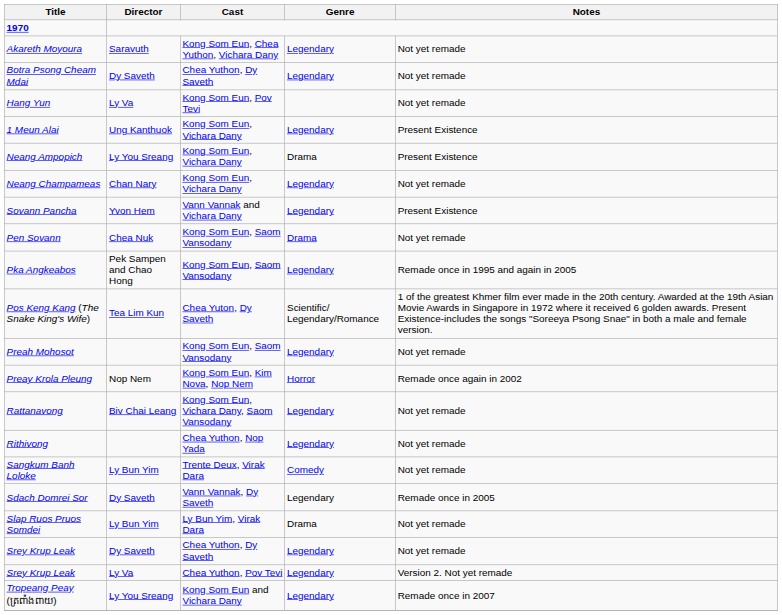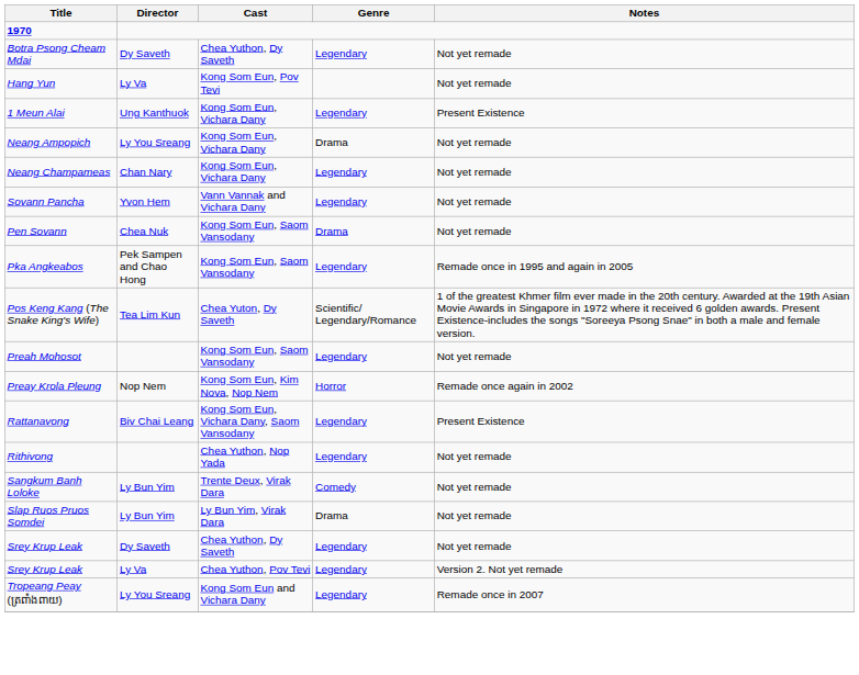- row: Akareth Moyoura | Saravuth | Kong Som Eun, Chea Yuthon, Vichara Dany | Legendary | Not yet remade
Neang Ampopich | Notes: Present Existence -> Not yet remade
Sovann Pancha | Notes: Present Existence -> Not yet remade
Rattanavong | Notes: Not yet remade -> Present Existence
- row: Sdach Domrei Sor | Dy Saveth | Vann Vannak, Dy Saveth | Legendary | Remade once in 2005
